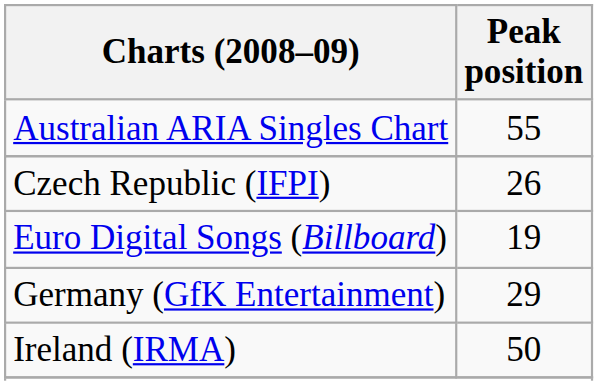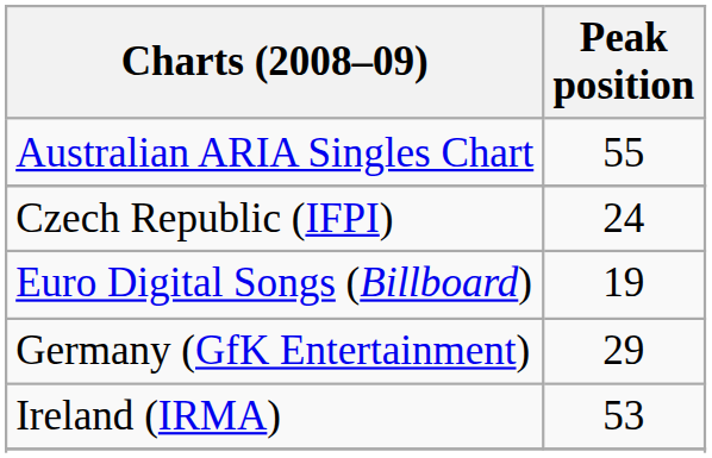Czech Republic (IFPI) | Peak position: 26 -> 24
Ireland (IRMA) | Peak position: 50 -> 53
